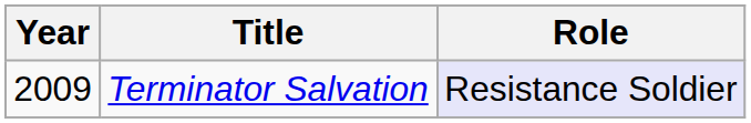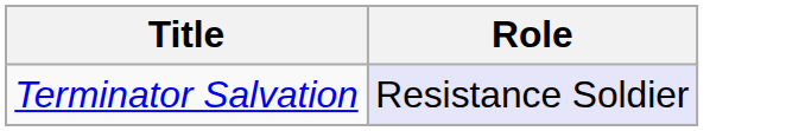- column: Year | 2009
